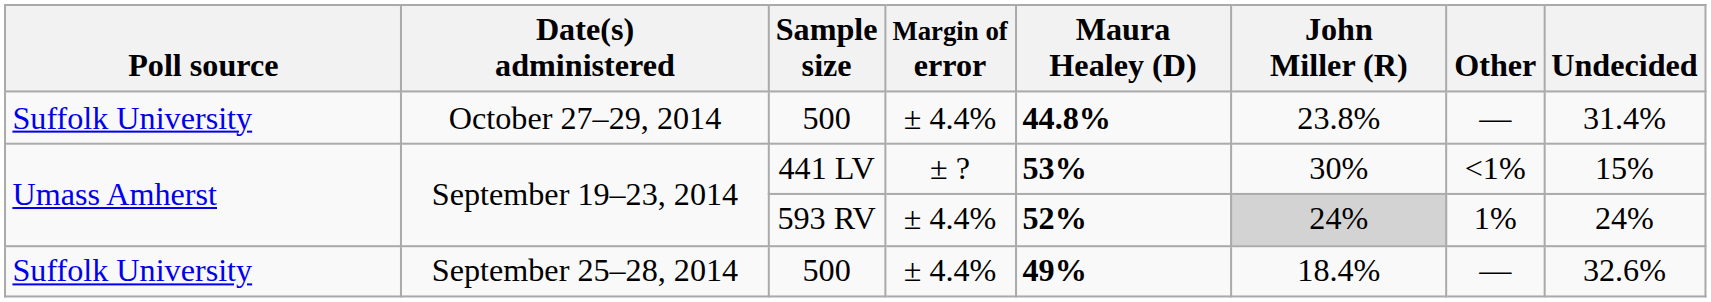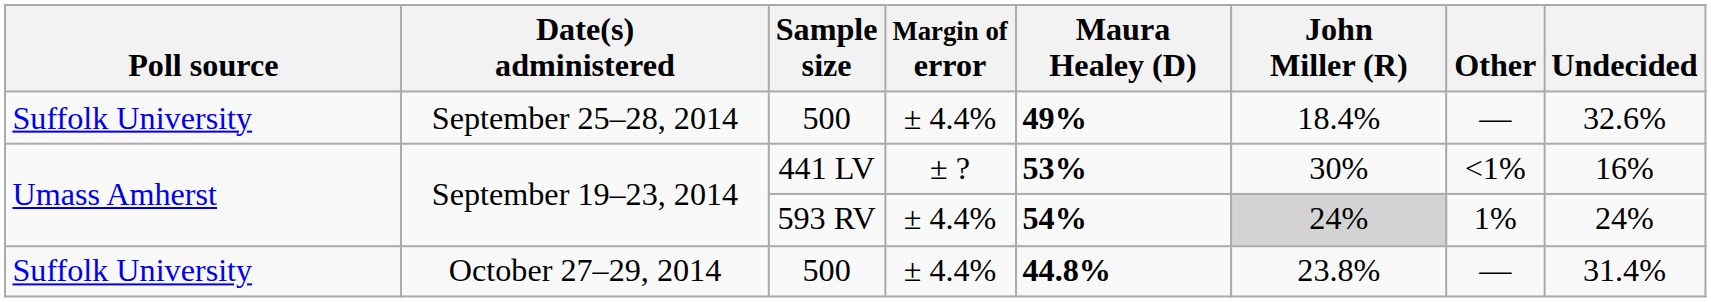rows swapped: October 27–29, 2014 <-> September 25–28, 2014
September 19–23, 2014 / 441 LV | Undecided: 15% -> 16%
September 19–23, 2014 / 593 RV | Maura Healey (D): 52% -> 54%
